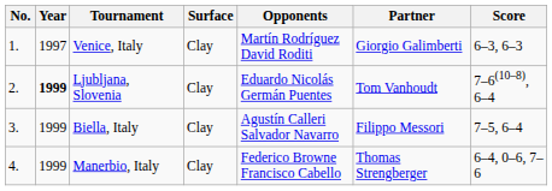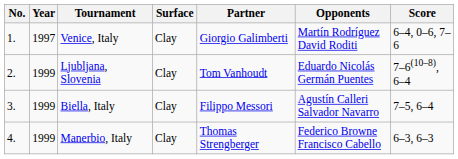columns swapped: Partner <-> Opponents
Venice, Italy | Score: 6–3, 6–3 -> 6–4, 0–6, 7–6
Ljubljana, Slovenia | Year: bold -> normal
Manerbio, Italy | Score: 6–4, 0–6, 7–6 -> 6–3, 6–3
